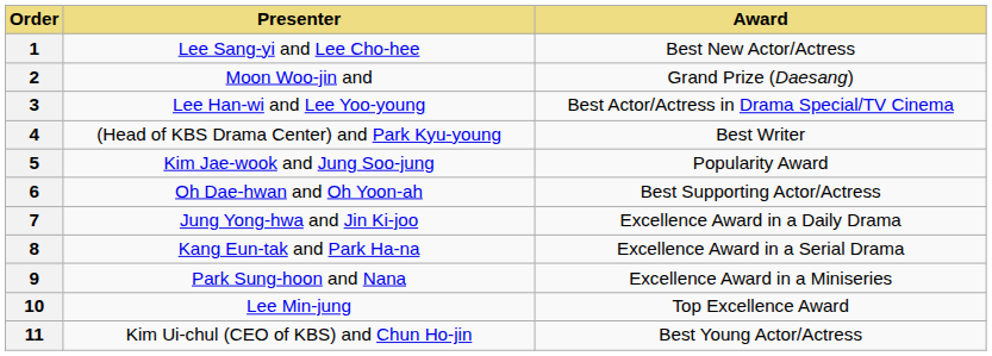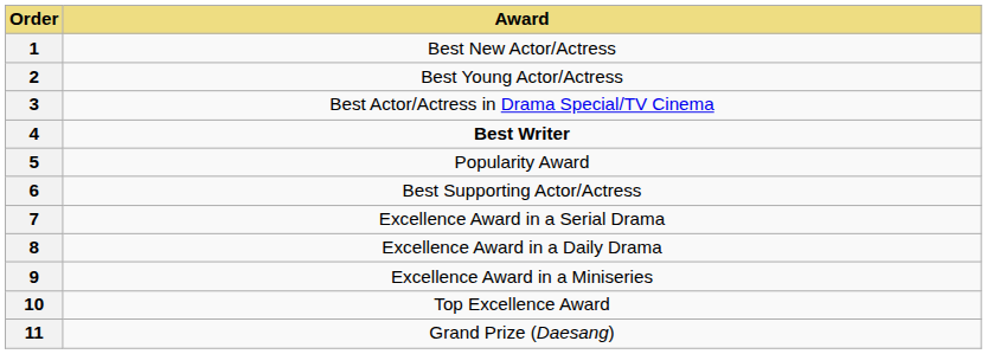- column: Presenter | Lee Sang-yi and Lee Cho-hee | Moon Woo-jin and | Lee Han-wi and Lee Yoo-young | (Head of KBS Drama Center) and Park Kyu-young | Kim Jae-wook and Jung Soo-jung | Oh Dae-hwan and Oh Yoon-ah | Jung Yong-hwa and Jin Ki-joo | Kang Eun-tak and Park Ha-na | Park Sung-hoon and Nana | Lee Min-jung | Kim Ui-chul (CEO of KBS) and Chun Ho-jin
2 | Award: Grand Prize (Daesang) -> Best Young Actor/Actress
4 | Award: normal -> bold
7 | Award: Excellence Award in a Daily Drama -> Excellence Award in a Serial Drama
8 | Award: Excellence Award in a Serial Drama -> Excellence Award in a Daily Drama
11 | Award: Best Young Actor/Actress -> Grand Prize (Daesang)
